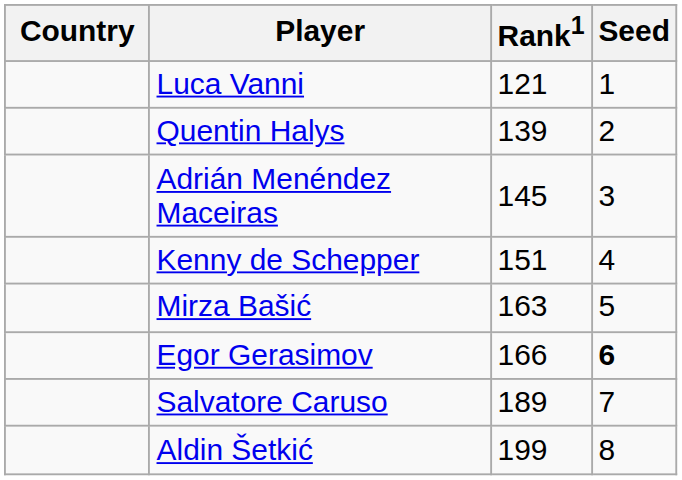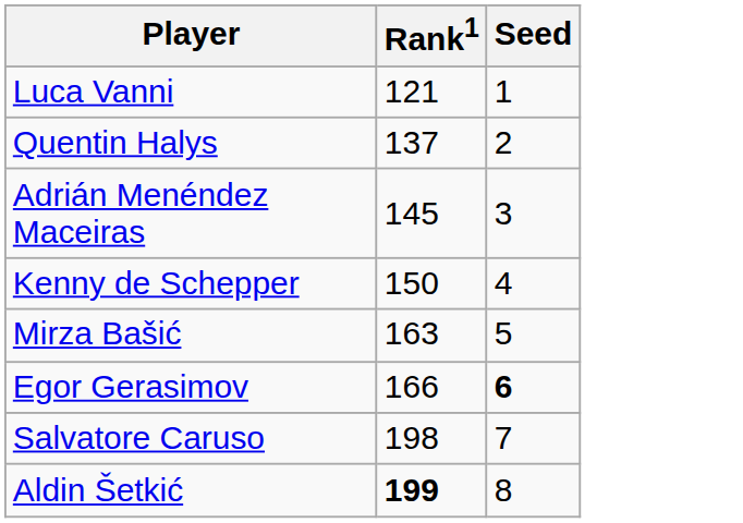- column: Country
Quentin Halys | Rank1: 139 -> 137
Kenny de Schepper | Rank1: 151 -> 150
Salvatore Caruso | Rank1: 189 -> 198
Aldin Šetkić | Rank1: normal -> bold
